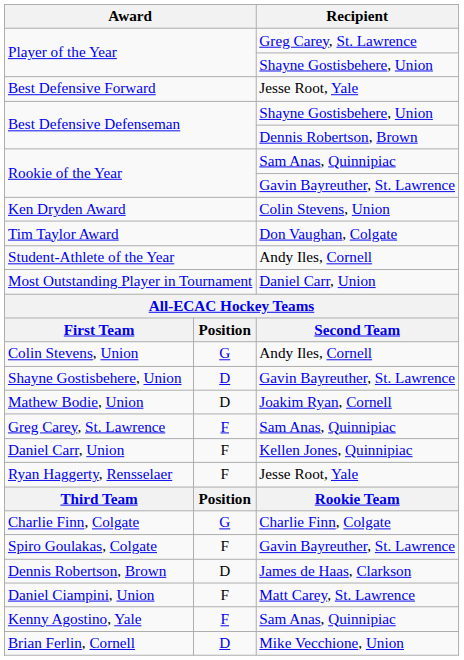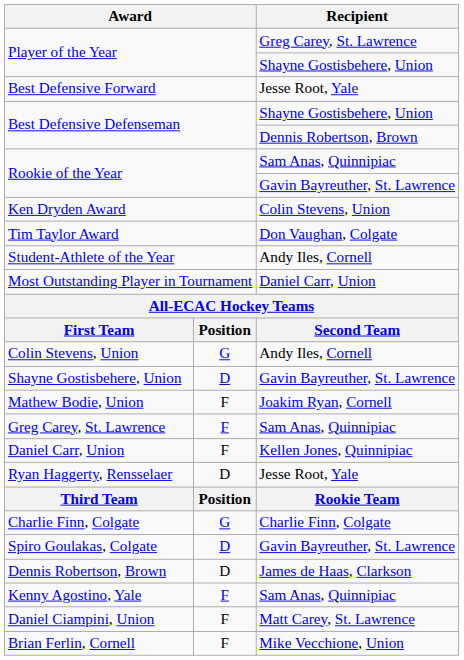Mathew Bodie, Union | column 2: D -> F
Ryan Haggerty, Rensselaer | column 2: F -> D
Spiro Goulakas, Colgate | column 2: F -> D
rows swapped: Kenny Agostino, Yale <-> Daniel Ciampini, Union
Brian Ferlin, Cornell | column 2: D -> F
